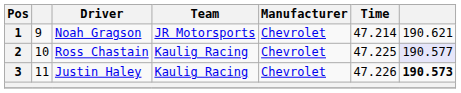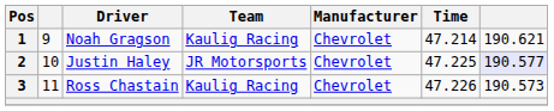1 | Team: JR Motorsports -> Kaulig Racing
2 | Driver: Ross Chastain -> Justin Haley
2 | Team: Kaulig Racing -> JR Motorsports
3 | Driver: Justin Haley -> Ross Chastain
3 | column 7: bold -> normal
